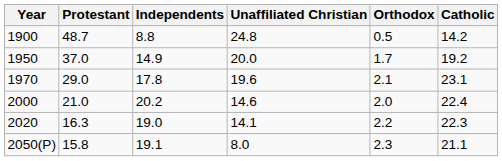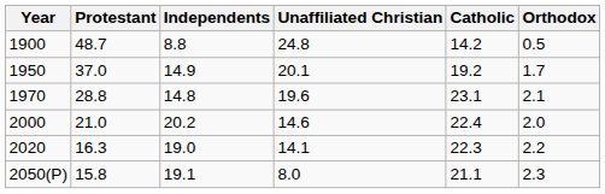columns swapped: Catholic <-> Orthodox
1950 | Unaffiliated Christian: 20.0 -> 20.1
1970 | Protestant: 29.0 -> 28.8
1970 | Independents: 17.8 -> 14.8
